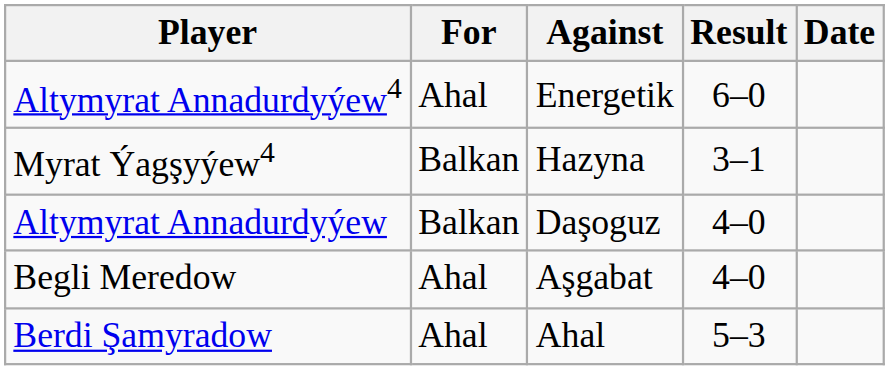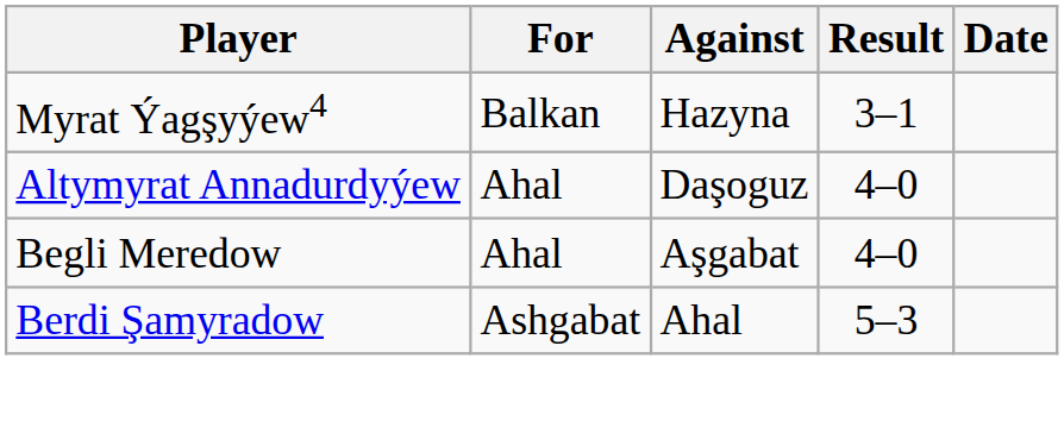- row: Altymyrat Annadurdyýew4 | Ahal | Energetik | 6–0
Altymyrat Annadurdyýew | For: Balkan -> Ahal
Berdi Şamyradow | For: Ahal -> Ashgabat
